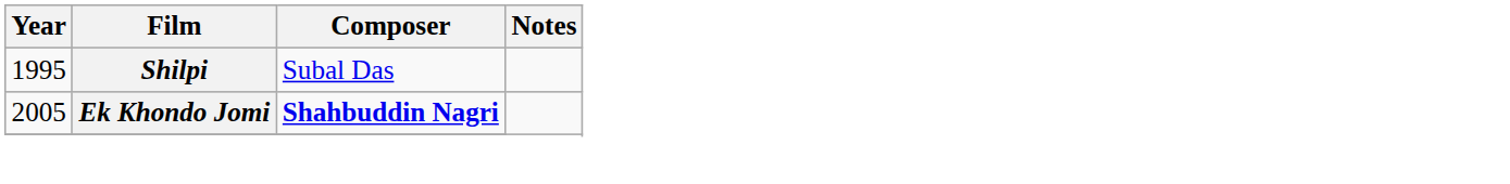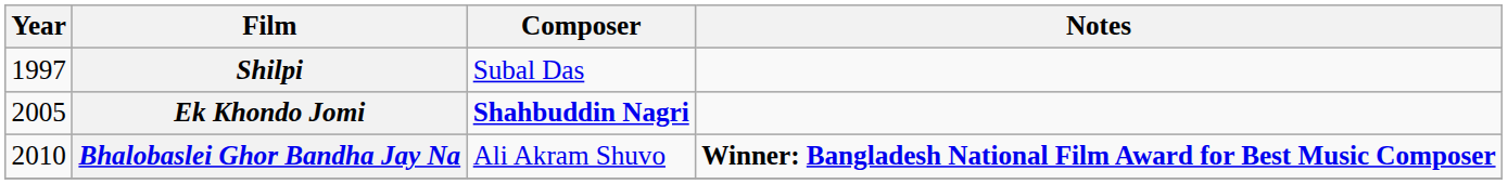Shilpi | Year: 1995 -> 1997
+ row: 2010 | Bhalobaslei Ghor Bandha Jay Na | Ali Akram Shuvo | Winner: Bangladesh National Film Award for Best Music Composer
